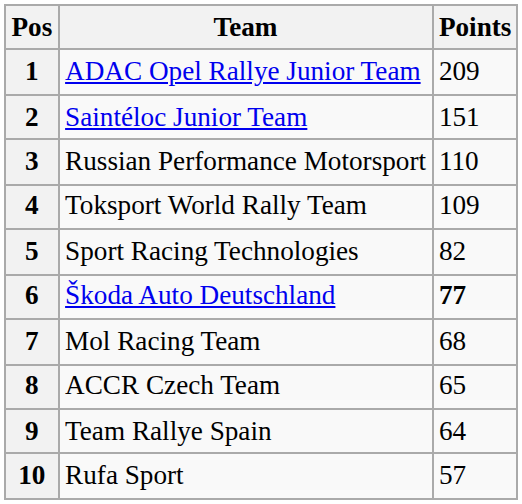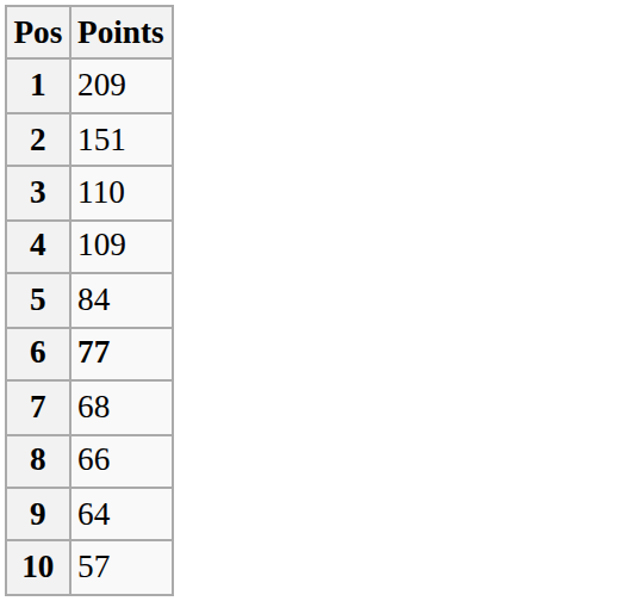- column: Team | ADAC Opel Rallye Junior Team | Saintéloc Junior Team | Russian Performance Motorsport | Toksport World Rally Team | Sport Racing Technologies | Škoda Auto Deutschland | Mol Racing Team | ACCR Czech Team | Team Rallye Spain | Rufa Sport
5 | Points: 82 -> 84
8 | Points: 65 -> 66
